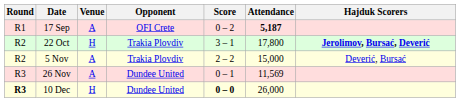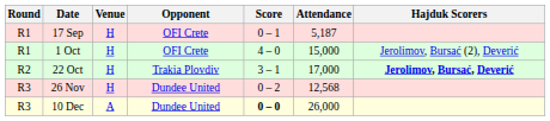17 Sep | Venue: A -> H
17 Sep | Score: 0 – 2 -> 0 – 1
17 Sep | Attendance: bold -> normal
+ row: R1 | 1 Oct | H | OFI Crete | 4 – 0 | 15,000 | Jerolimov, Bursać (2), Deverić
22 Oct | Attendance: 17,800 -> 17,000
- row: R2 | 5 Nov | A | Trakia Plovdiv | 2 – 2 | 15,000 | Deverić, Bursać
26 Nov | Venue: A -> H
26 Nov | Score: 0 – 1 -> 0 – 2
26 Nov | Attendance: 11,569 -> 12,568
10 Dec | Round: bold -> normal
10 Dec | Venue: H -> A
